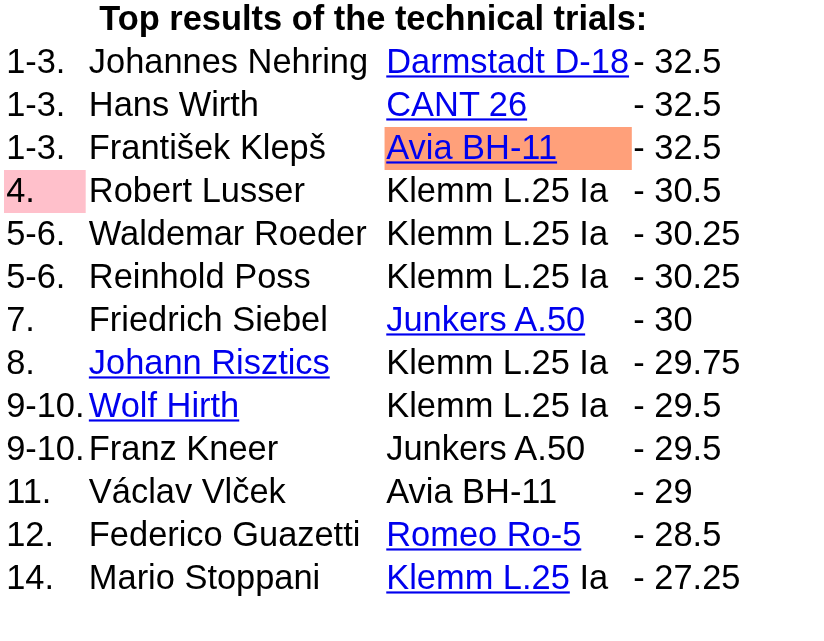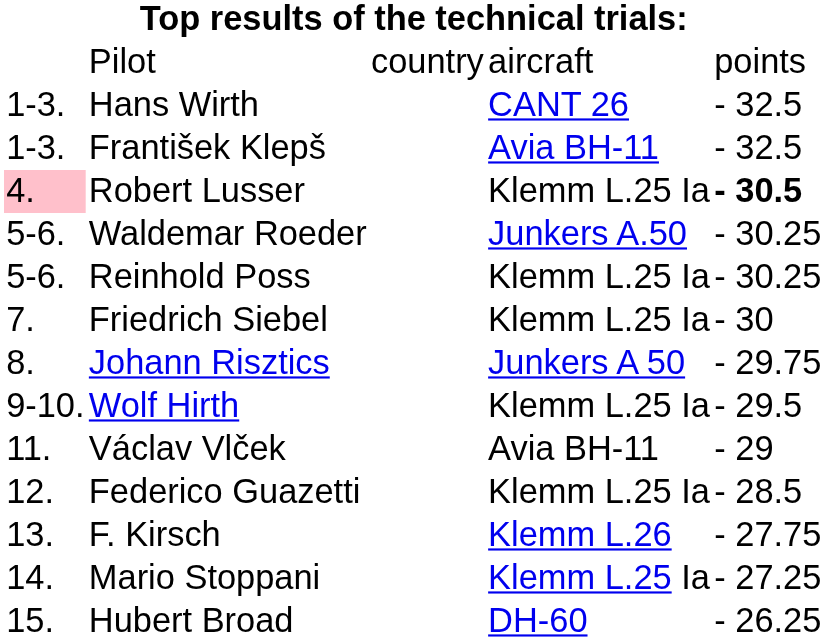+ row: Pilot | country | aircraft | points
- row: 1-3. | Johannes Nehring | Darmstadt D-18 | - 32.5
František Klepš | column 4: lightsalmon background -> no background
Robert Lusser | column 5: normal -> bold
Waldemar Roeder | column 4: Klemm L.25 Ia -> Junkers A.50
Friedrich Siebel | column 4: Junkers A.50 -> Klemm L.25 Ia
Johann Risztics | column 4: Klemm L.25 Ia -> Junkers A 50
- row: 9-10. | Franz Kneer | Junkers A.50 | - 29.5
Federico Guazetti | column 4: Romeo Ro-5 -> Klemm L.25 Ia
+ row: 13. | F. Kirsch | Klemm L.26 | - 27.75
+ row: 15. | Hubert Broad | DH-60 | - 26.25
